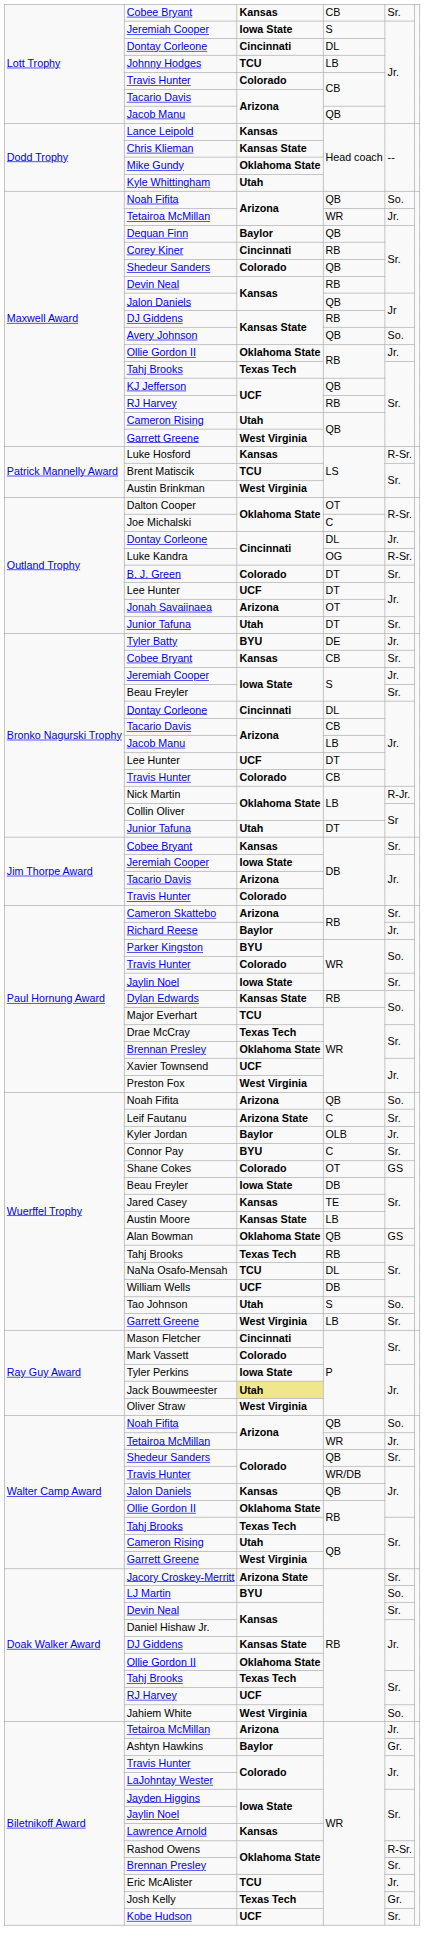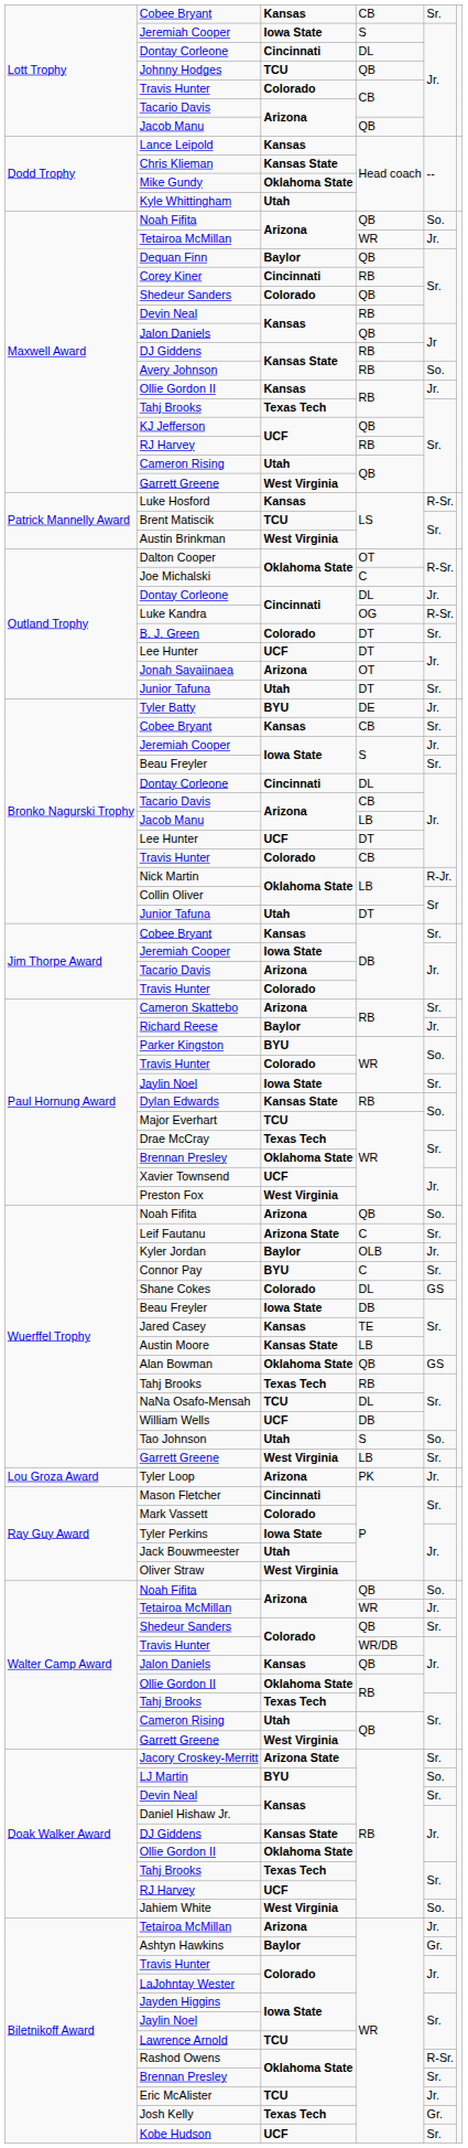Johnny Hodges | column 4: LB -> QB
Avery Johnson | column 4: QB -> RB
Maxwell Award / Ollie Gordon II | column 3: Oklahoma State -> Kansas
Shane Cokes | column 4: OT -> DL
+ row: Lou Groza Award | Tyler Loop | Arizona | PK | Jr.
Jack Bouwmeester | column 3: khaki background -> no background
Lawrence Arnold | column 3: Kansas -> TCU
